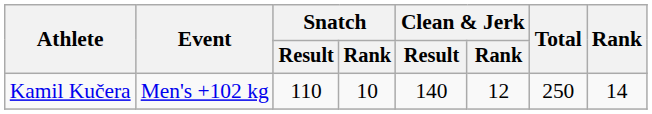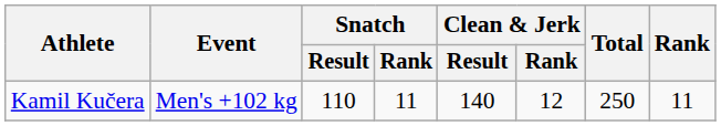Kamil Kučera | Snatch / Rank: 10 -> 11
Kamil Kučera | Rank: 14 -> 11
